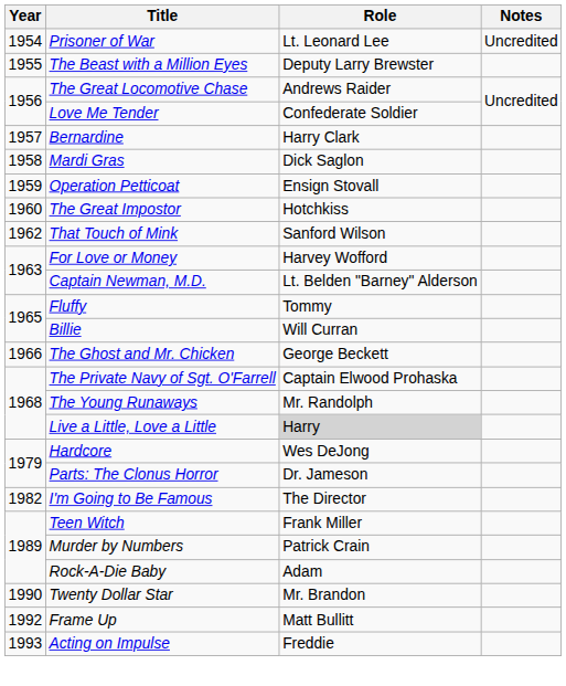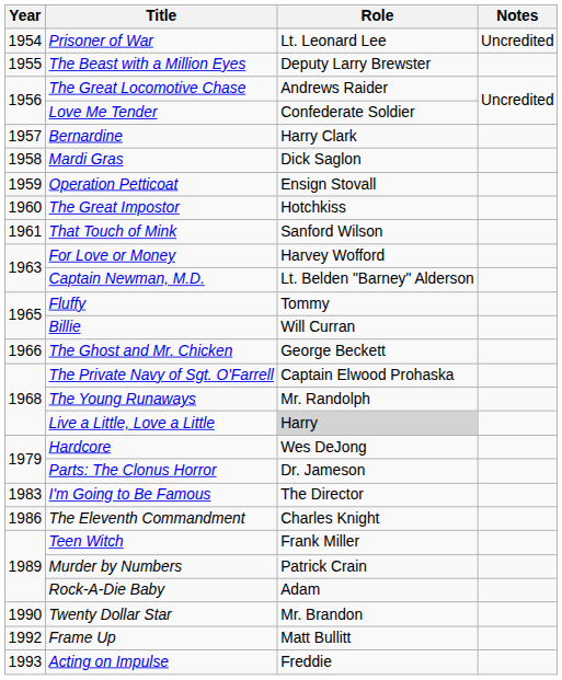That Touch of Mink | Year: 1962 -> 1961
I'm Going to Be Famous | Year: 1982 -> 1983
+ row: 1986 | The Eleventh Commandment | Charles Knight
